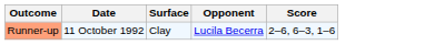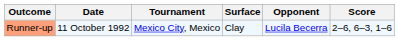+ column: Tournament | Mexico City, Mexico
